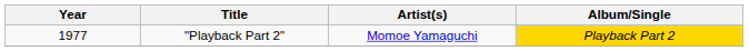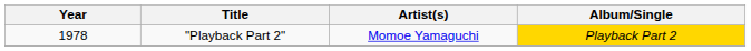"Playback Part 2" | Year: 1977 -> 1978
